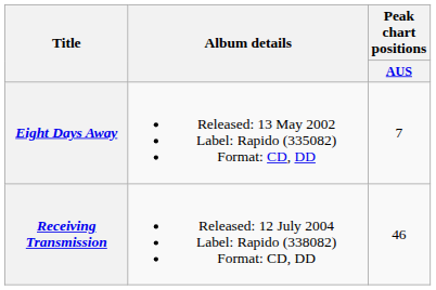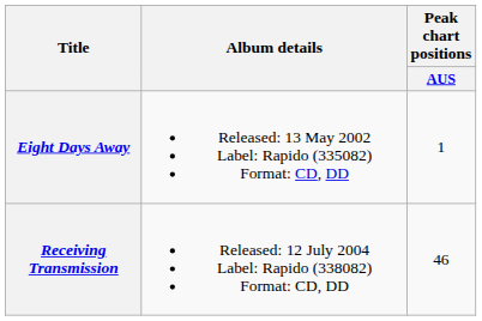Eight Days Away | Peak chart positions / AUS: 7 -> 1
